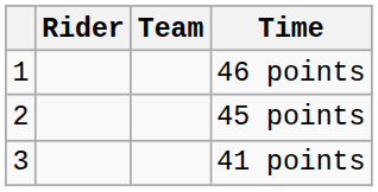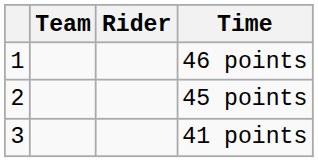columns swapped: Rider <-> Team
